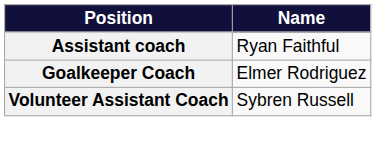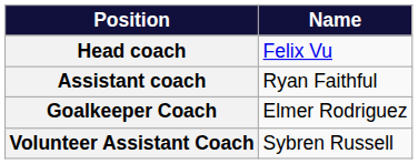+ row: Head coach | Felix Vu
